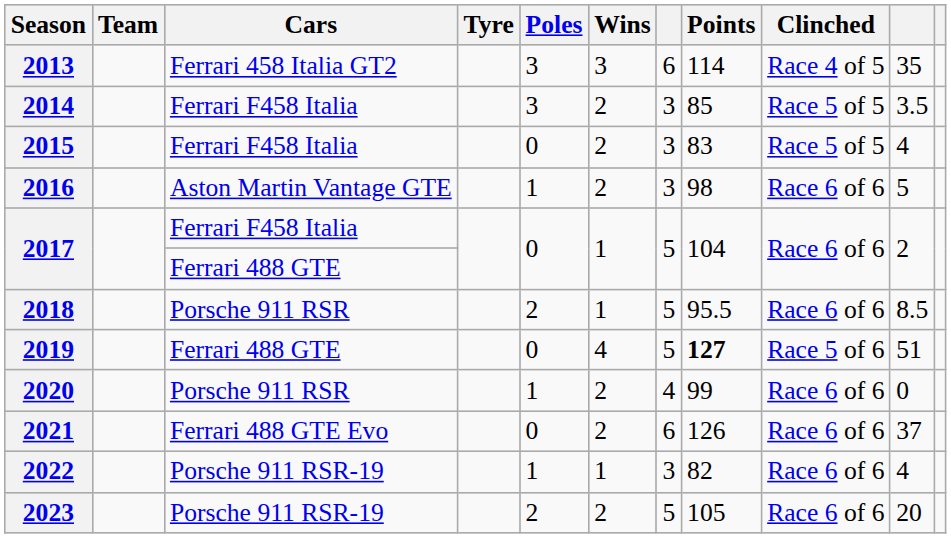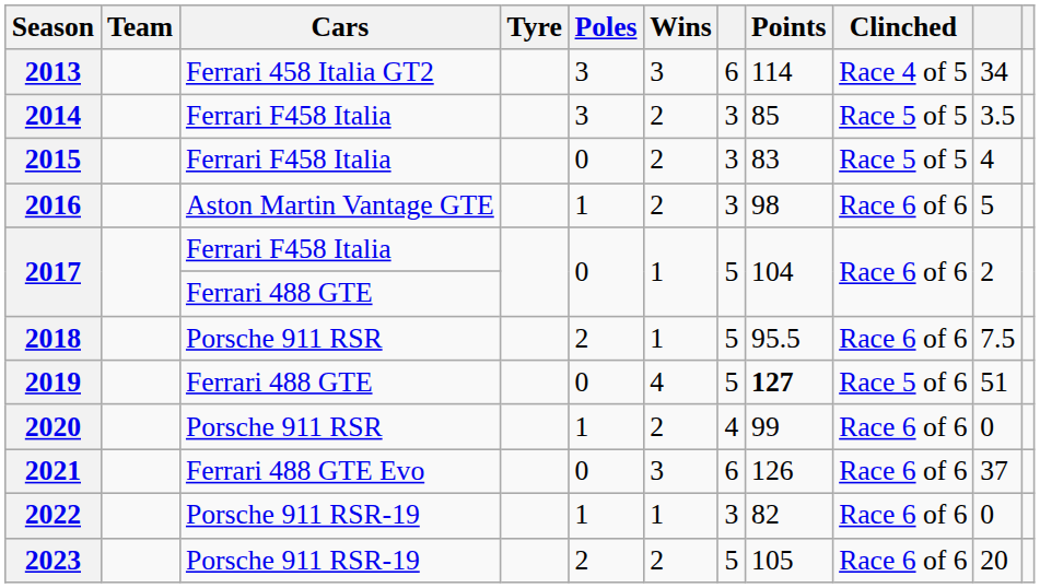2013 | column 10: 35 -> 34
2018 | column 10: 8.5 -> 7.5
2021 | Wins: 2 -> 3
2022 | column 10: 4 -> 0
